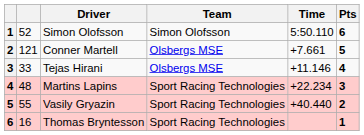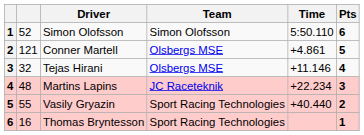Conner Martell | Time: +7.661 -> +4.861
Tejas Hirani | column 2: 33 -> 32
Martins Lapins | Team: Sport Racing Technologies -> JC Raceteknik
